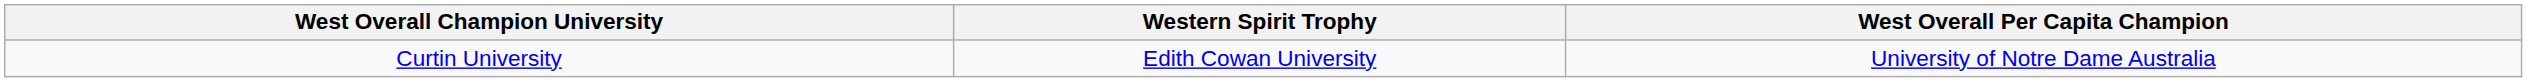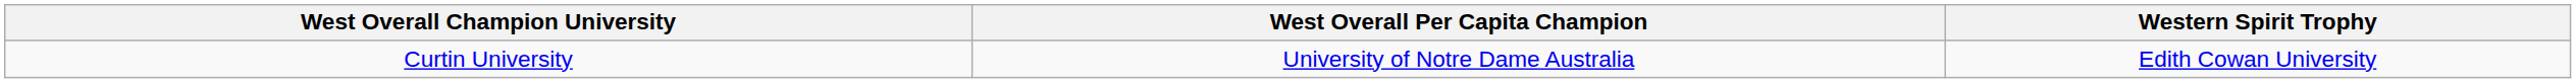columns swapped: West Overall Per Capita Champion <-> Western Spirit Trophy
